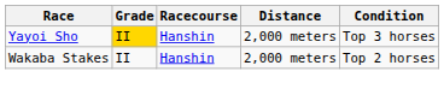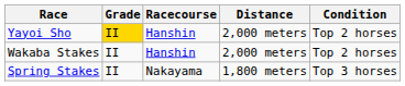Yayoi Sho | Condition: Top 3 horses -> Top 2 horses
+ row: Spring Stakes | II | Nakayama | 1,800 meters | Top 3 horses
